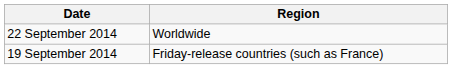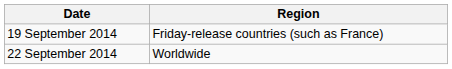rows swapped: 19 September 2014 <-> 22 September 2014
